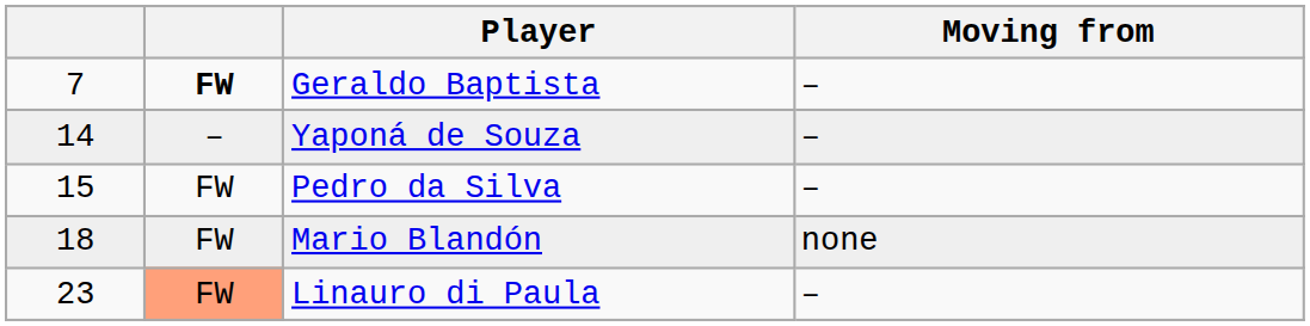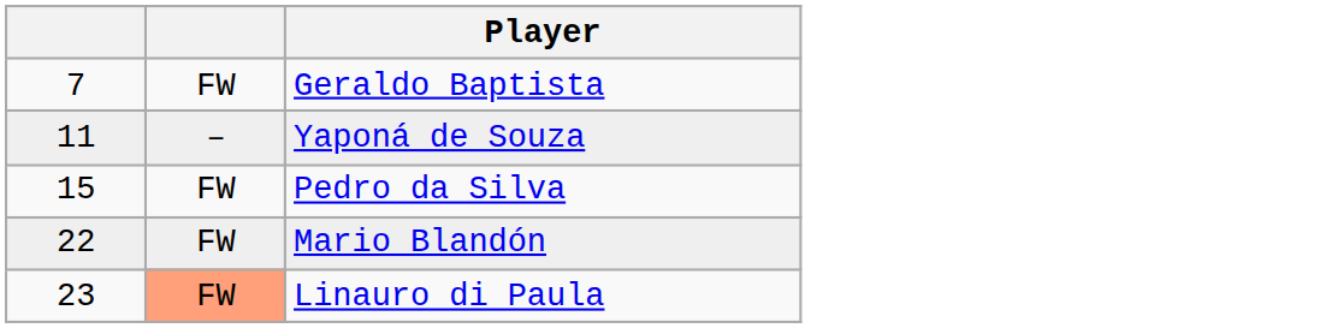- column: Moving from | – | – | – | none | –
Geraldo Baptista | column 2: bold -> normal
Yaponá de Souza | column 1: 14 -> 11
Mario Blandón | column 1: 18 -> 22
